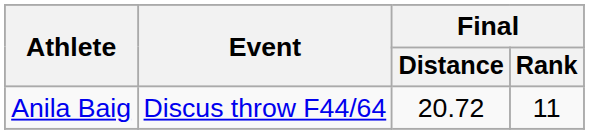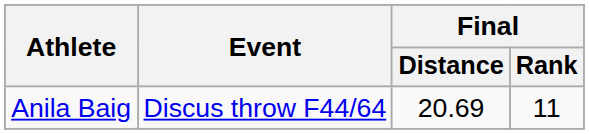Anila Baig | Final / Distance: 20.72 -> 20.69
